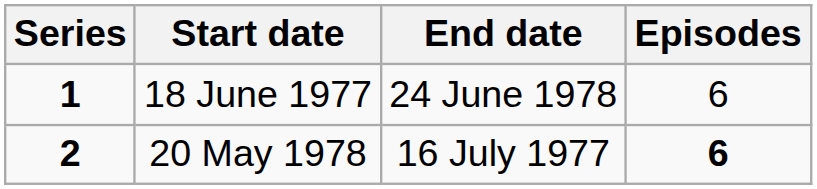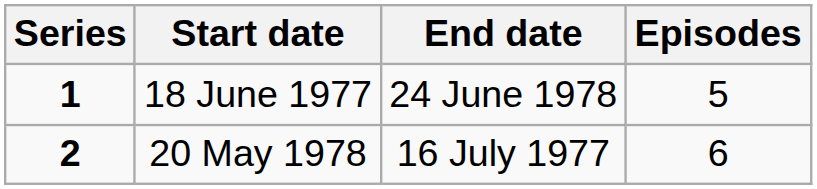18 June 1977 | Episodes: 6 -> 5
20 May 1978 | Episodes: bold -> normal
